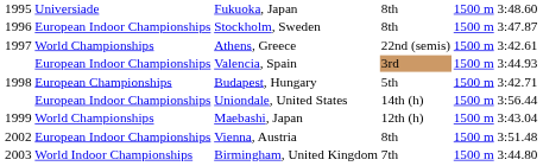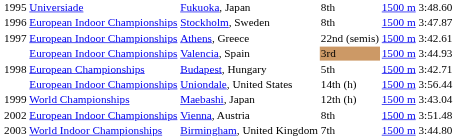Athens, Greece | column 2: World Championships -> European Indoor Championships
